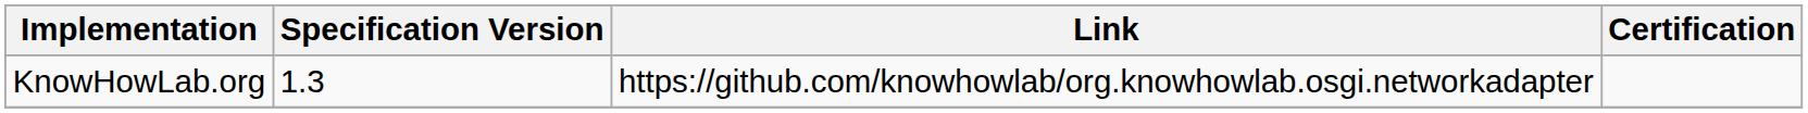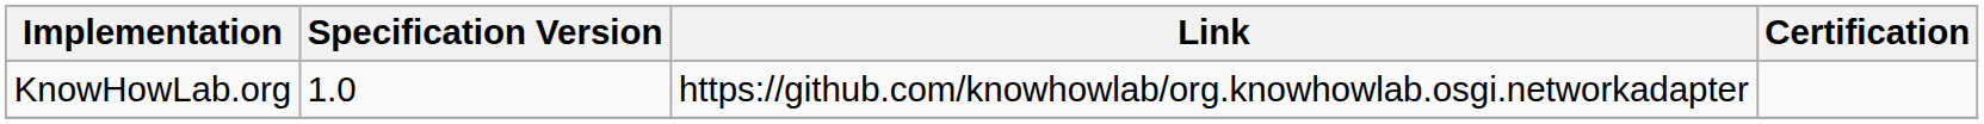KnowHowLab.org | Specification Version: 1.3 -> 1.0
